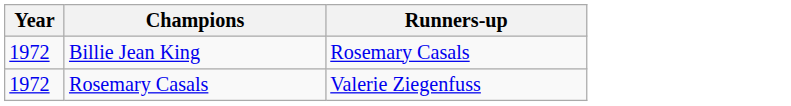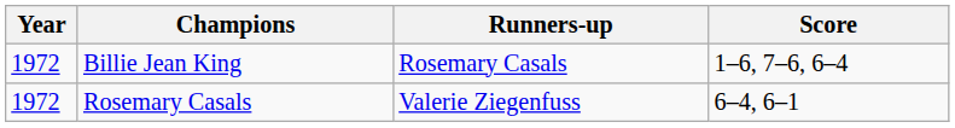+ column: Score | 1–6, 7–6, 6–4 | 6–4, 6–1
